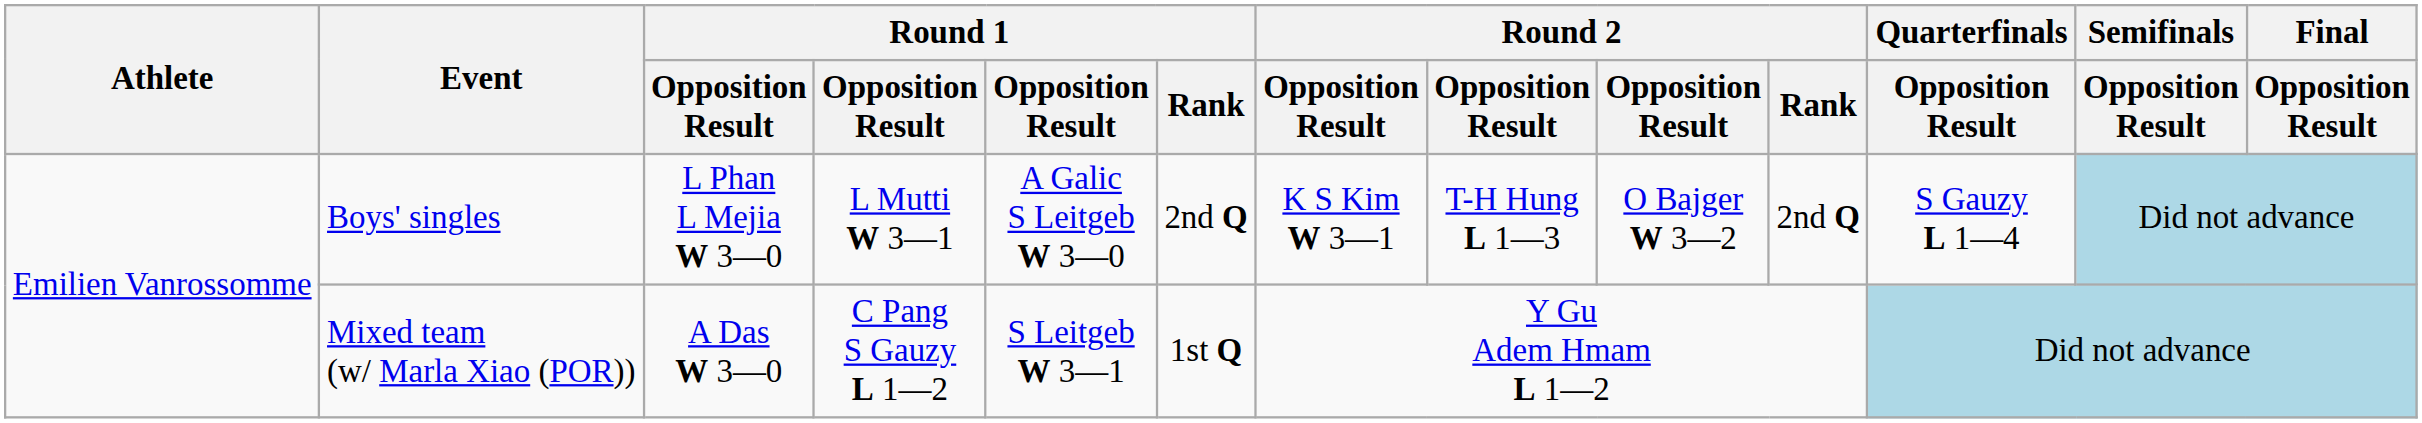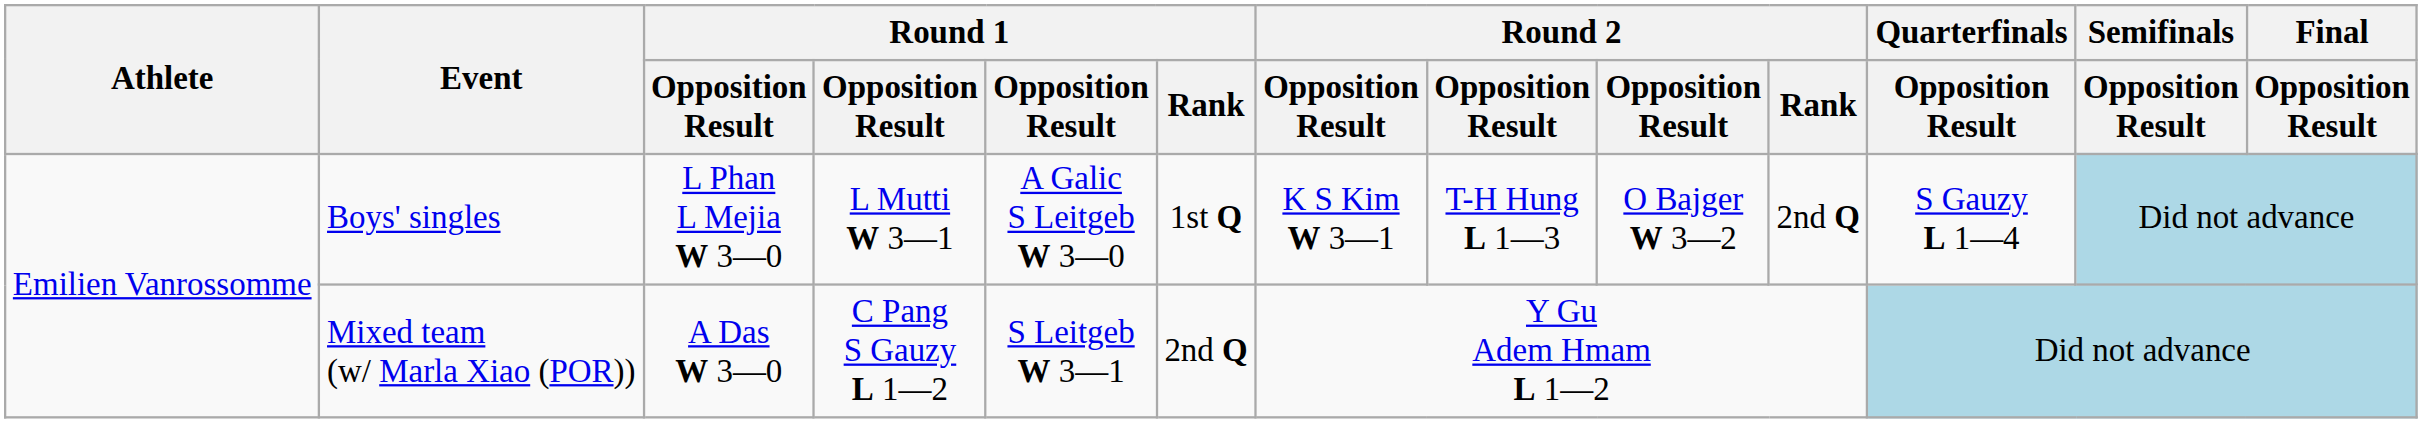Boys' singles | Round 1 / Rank: 2nd Q -> 1st Q
Mixed team (w/ Marla Xiao (POR)) | Round 1 / Rank: 1st Q -> 2nd Q
